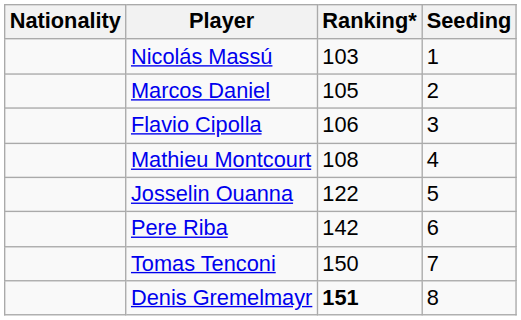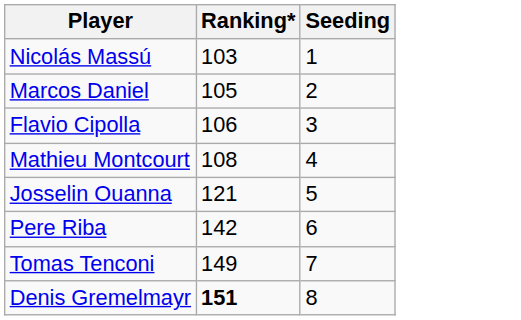- column: Nationality
Josselin Ouanna | Ranking*: 122 -> 121
Tomas Tenconi | Ranking*: 150 -> 149
